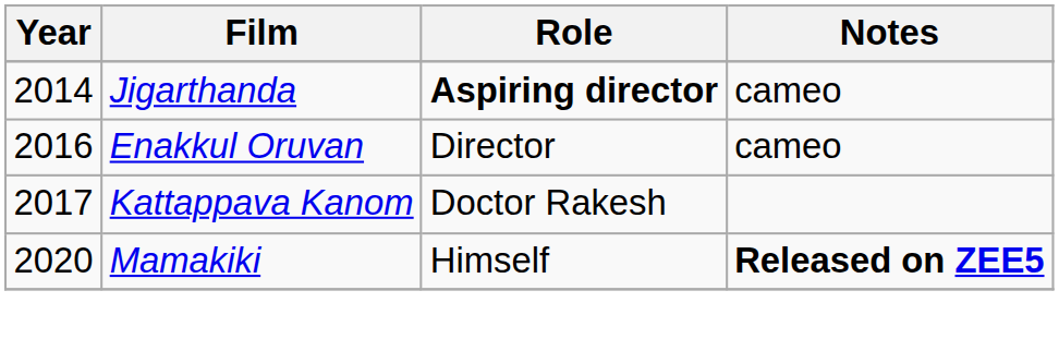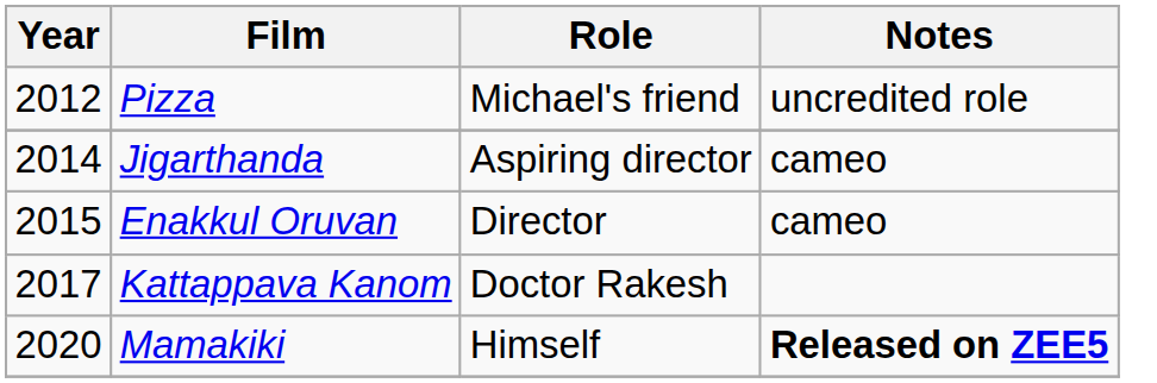+ row: 2012 | Pizza | Michael's friend | uncredited role
Jigarthanda | Role: bold -> normal
Enakkul Oruvan | Year: 2016 -> 2015
